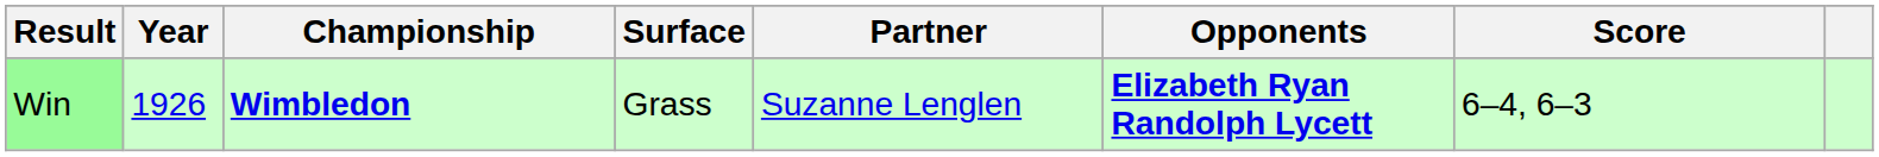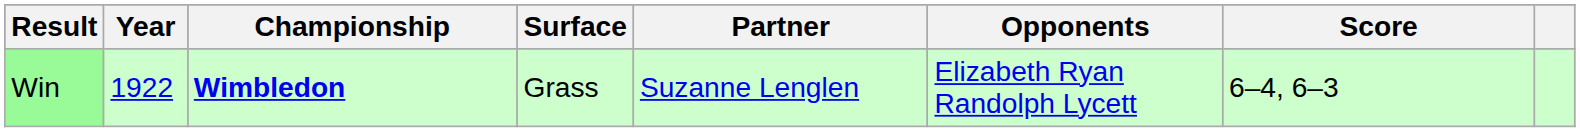Win | Year: 1926 -> 1922
Win | Opponents: bold -> normal
